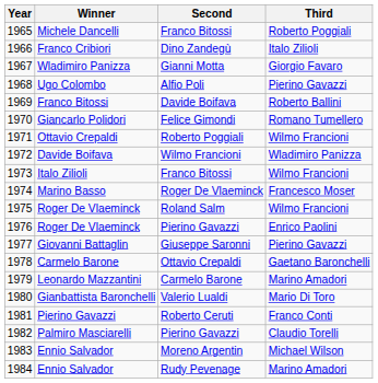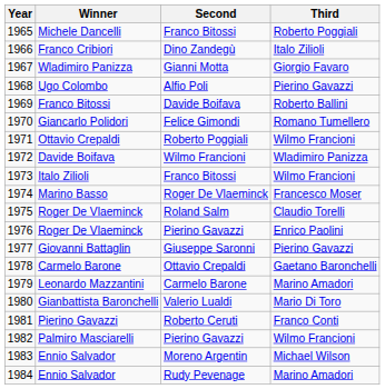Roger De Vlaeminck / Roland Salm | Third: Wilmo Francioni -> Claudio Torelli
Palmiro Masciarelli | Third: Claudio Torelli -> Wilmo Francioni
